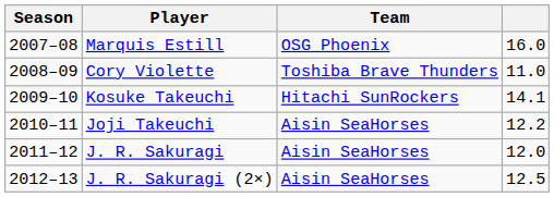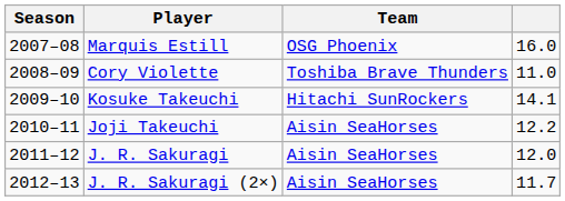J. R. Sakuragi (2×) | column 4: 12.5 -> 11.7
